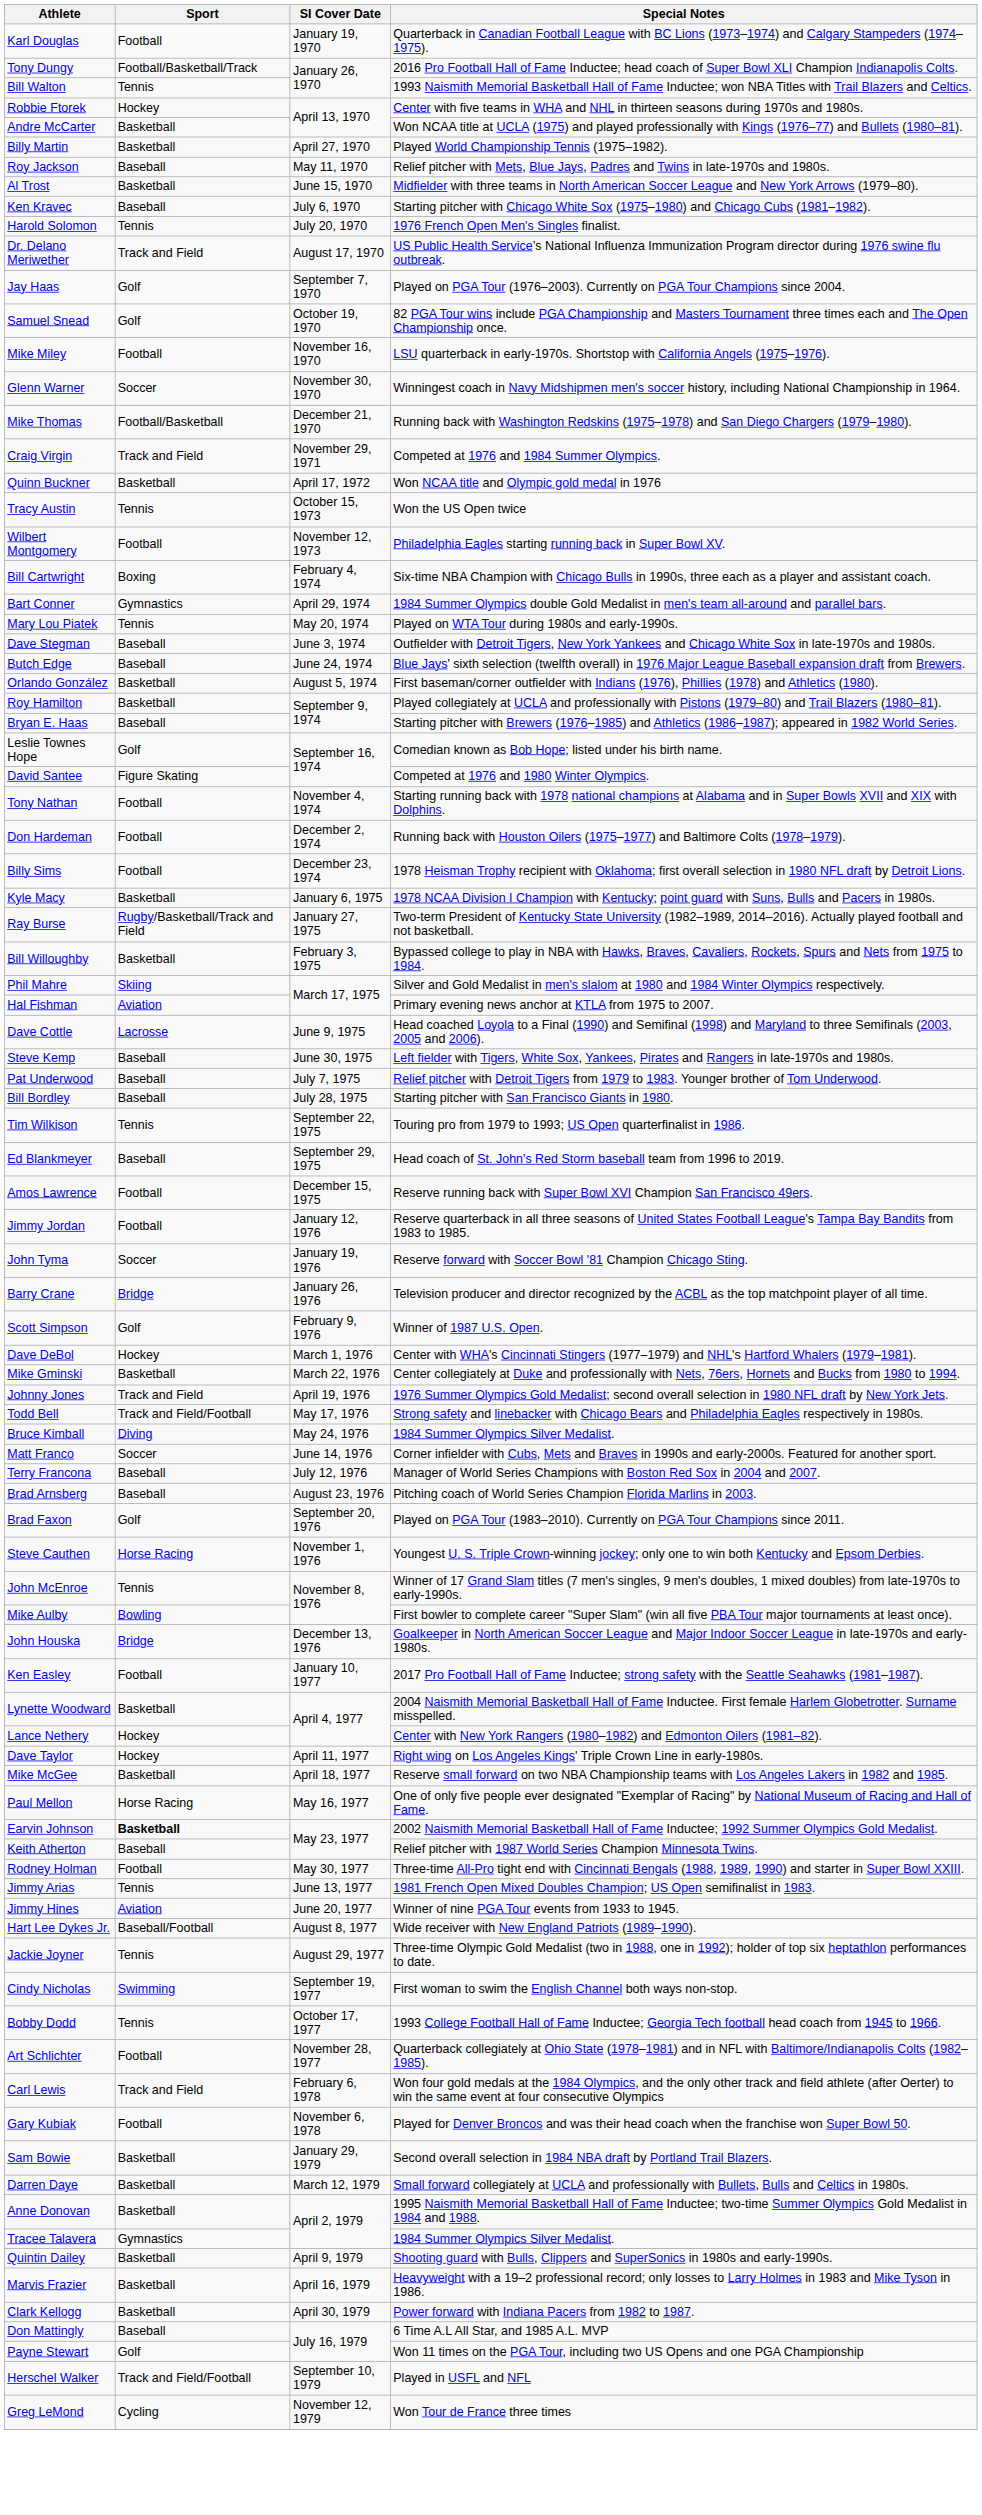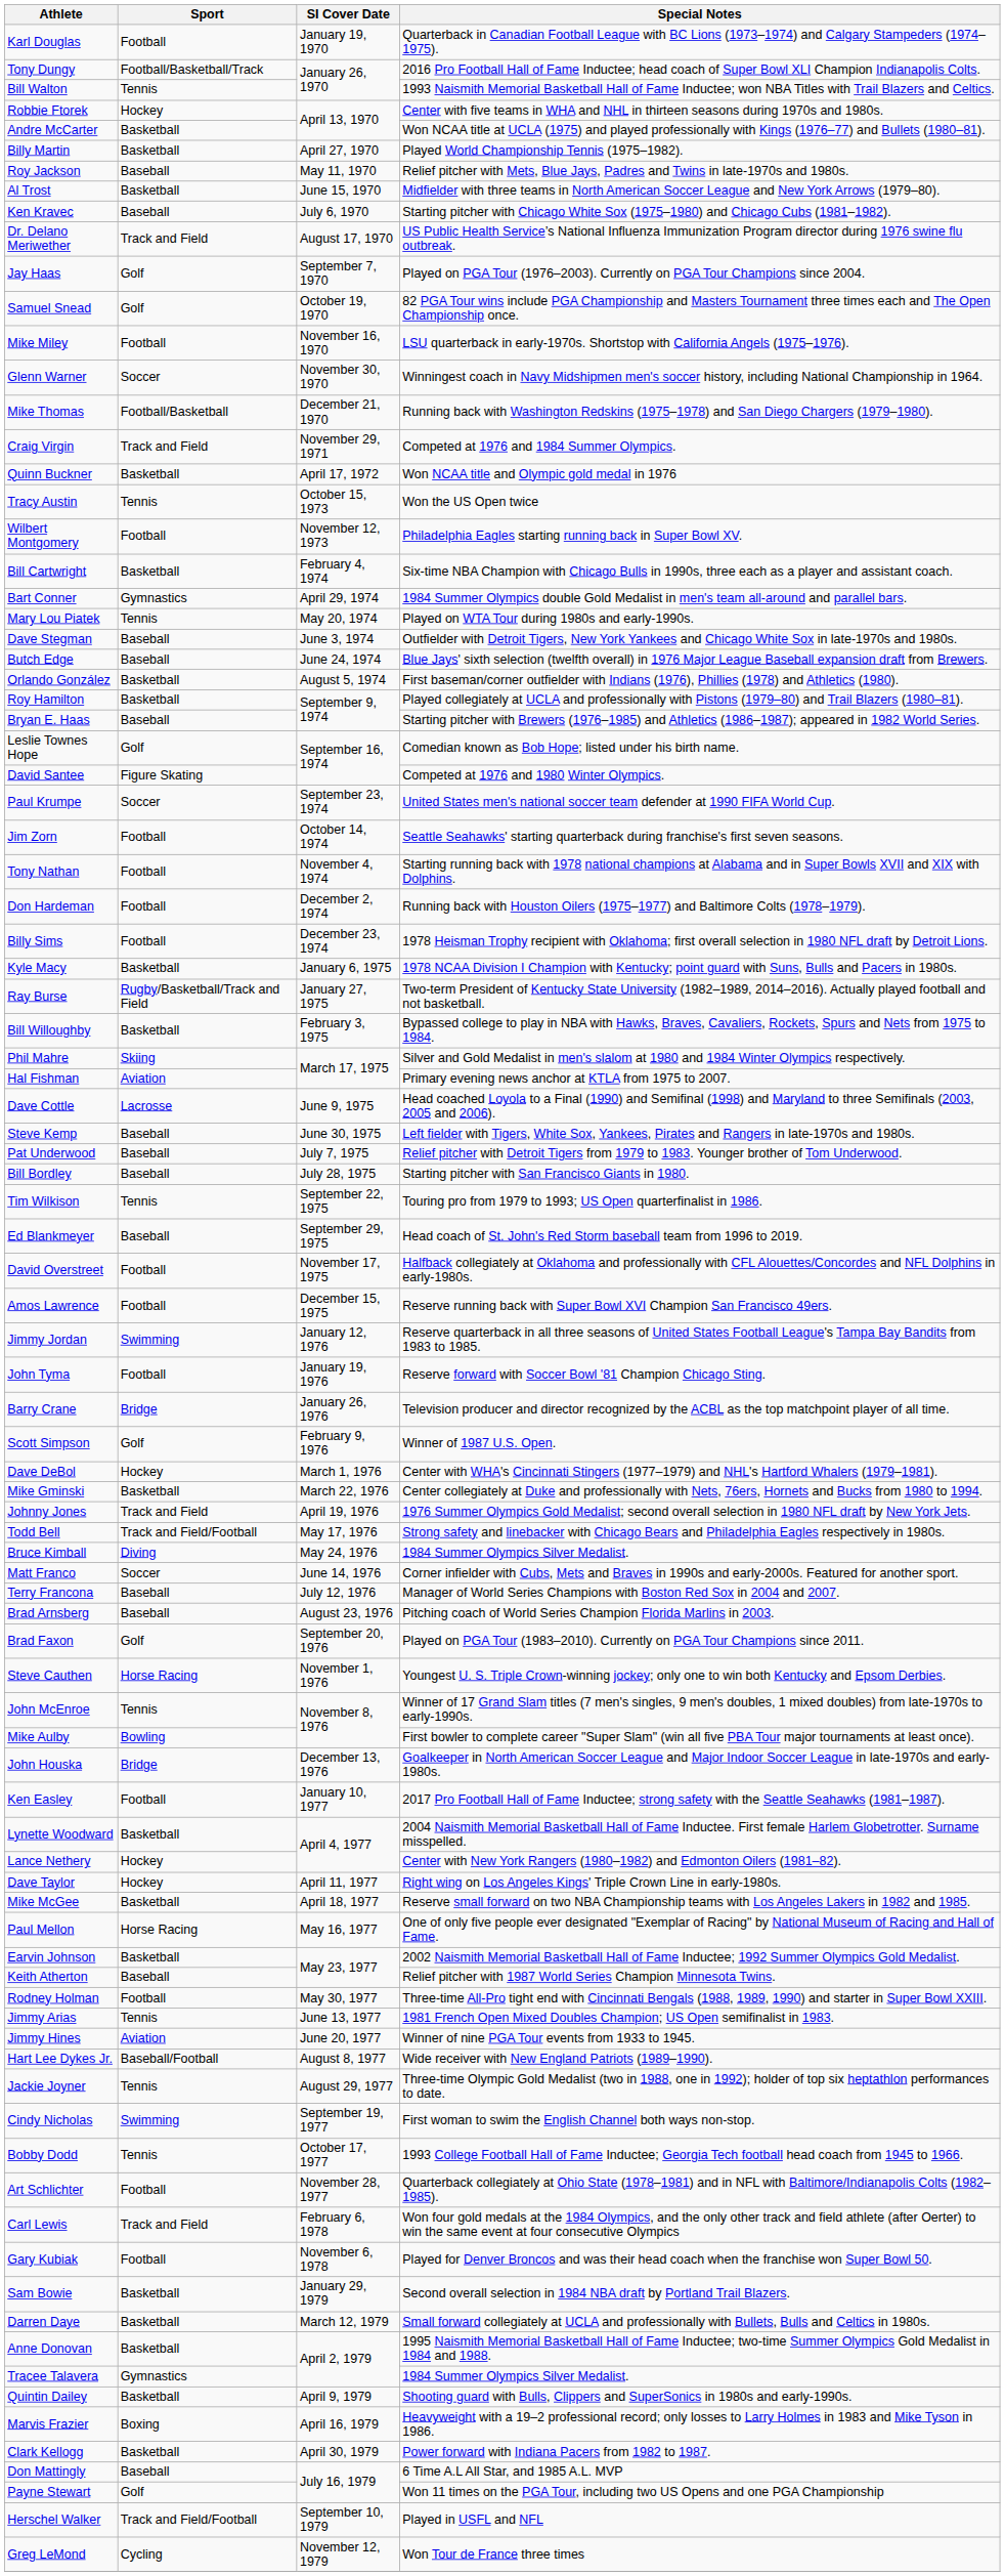- row: Harold Solomon | Tennis | July 20, 1970 | 1976 French Open Men's Singles finalist.
Bill Cartwright | Sport: Boxing -> Basketball
+ row: Paul Krumpe | Soccer | September 23, 1974 | United States men's national soccer team defender at 1990 FIFA World Cup.
+ row: Jim Zorn | Football | October 14, 1974 | Seattle Seahawks' starting quarterback during franchise's first seven seasons.
+ row: David Overstreet | Football | November 17, 1975 | Halfback collegiately at Oklahoma and professionally with CFL Alouettes/Concordes and NFL Dolphins in early-1980s.
Jimmy Jordan | Sport: Football -> Swimming
John Tyma | Sport: Soccer -> Football
Earvin Johnson | Sport: bold -> normal
Marvis Frazier | Sport: Basketball -> Boxing
